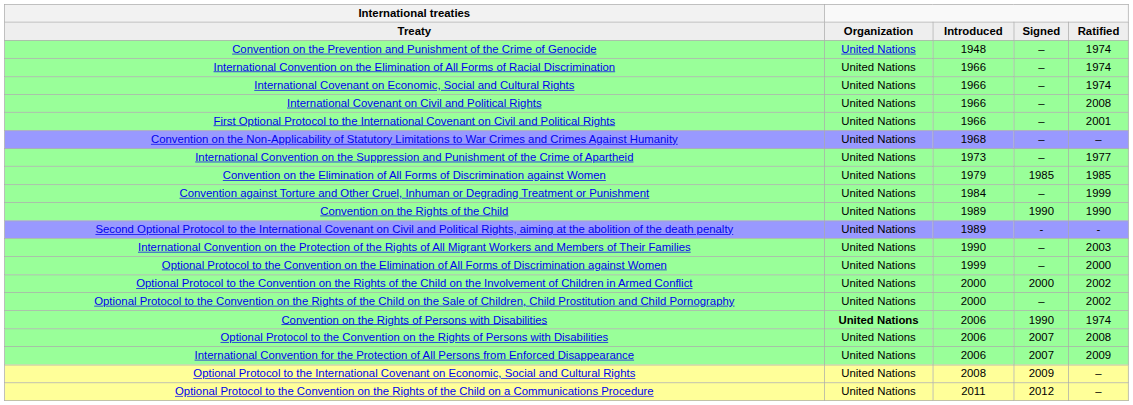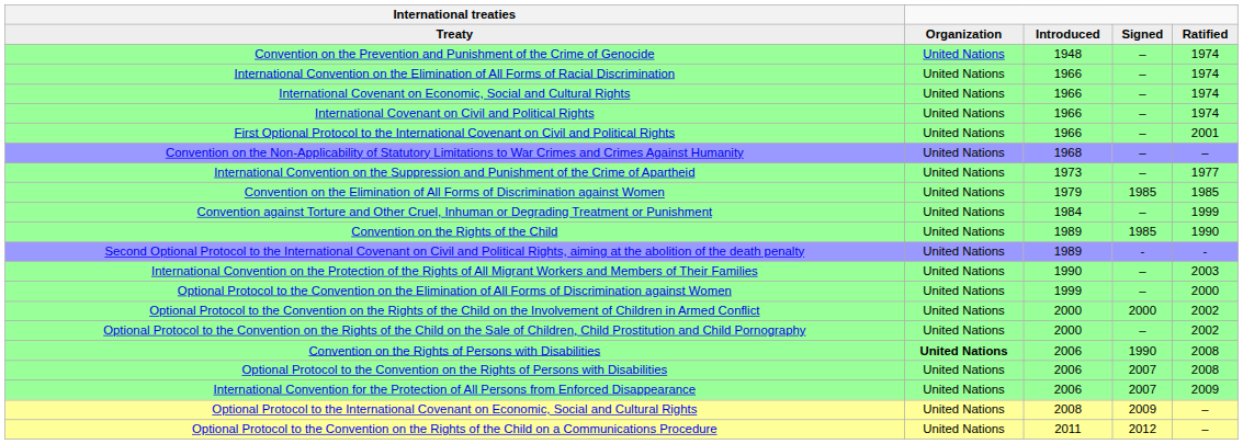International Covenant on Civil and Political Rights | column 5: 2008 -> 1974
Convention on the Rights of the Child | column 4: 1990 -> 1985
Convention on the Rights of Persons with Disabilities | column 5: 1974 -> 2008
